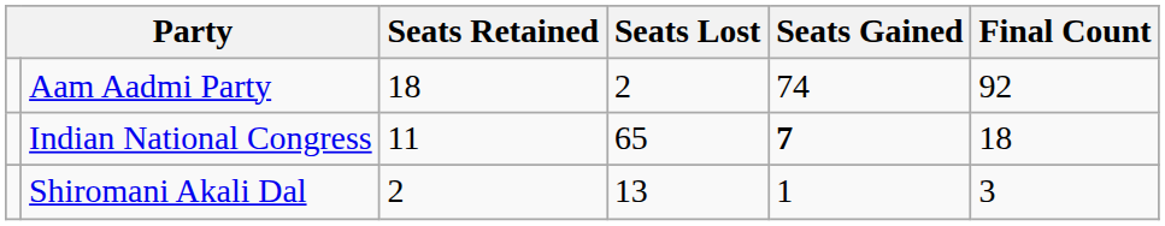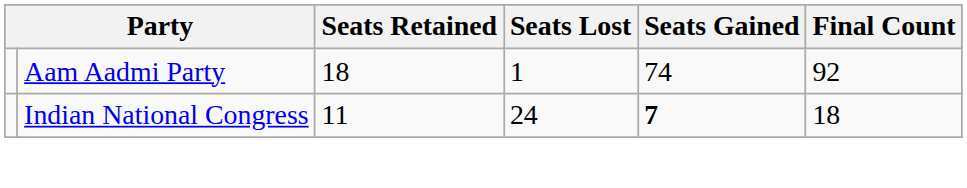Aam Aadmi Party | Seats Lost: 2 -> 1
Indian National Congress | Seats Lost: 65 -> 24
- row: Shiromani Akali Dal | 2 | 13 | 1 | 3
